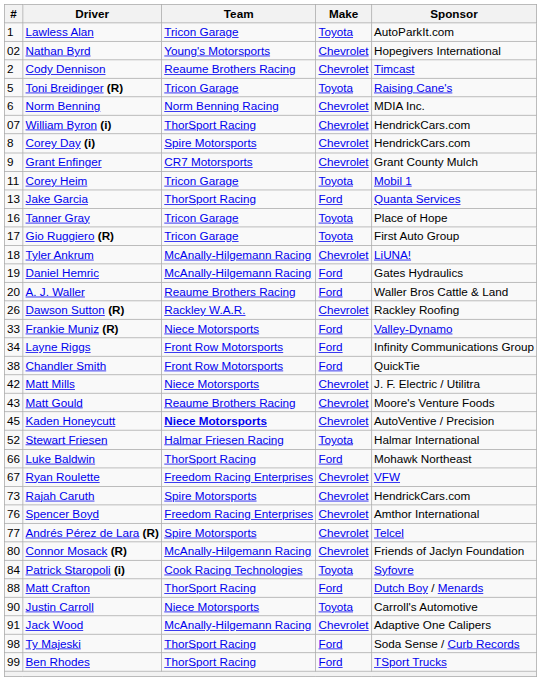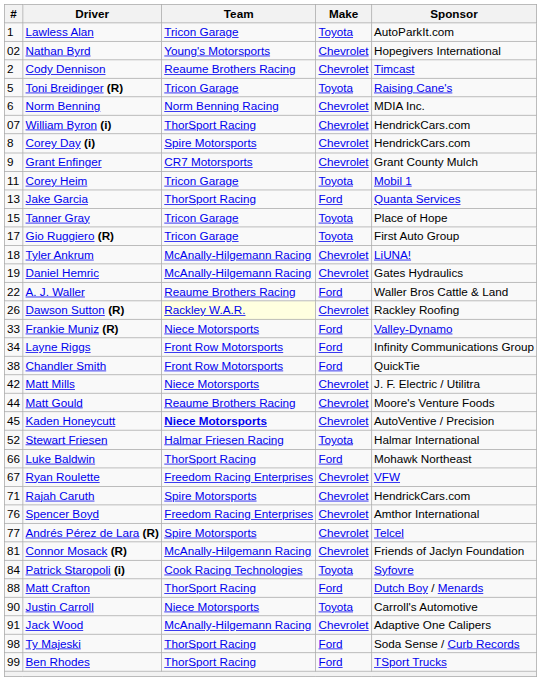Tanner Gray | #: 16 -> 15
Daniel Hemric | Make: Ford -> Chevrolet
A. J. Waller | #: 20 -> 22
Dawson Sutton (R) | Team: no background -> lightyellow background
Matt Gould | #: 43 -> 44
Rajah Caruth | #: 73 -> 71
Connor Mosack (R) | #: 80 -> 81
